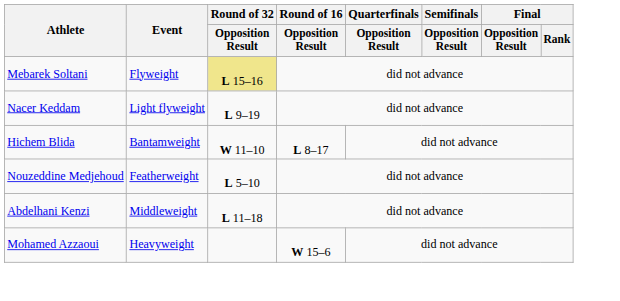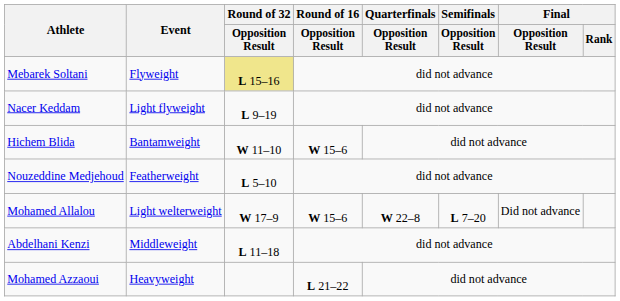Hichem Blida | Round of 16 / Opposition Result: L 8–17 -> W 15–6
+ row: Mohamed Allalou | Light welterweight | W 17–9 | W 15–6 | W 22–8 | L 7–20 | Did not advance
Mohamed Azzaoui | Round of 16 / Opposition Result: W 15–6 -> L 21–22
